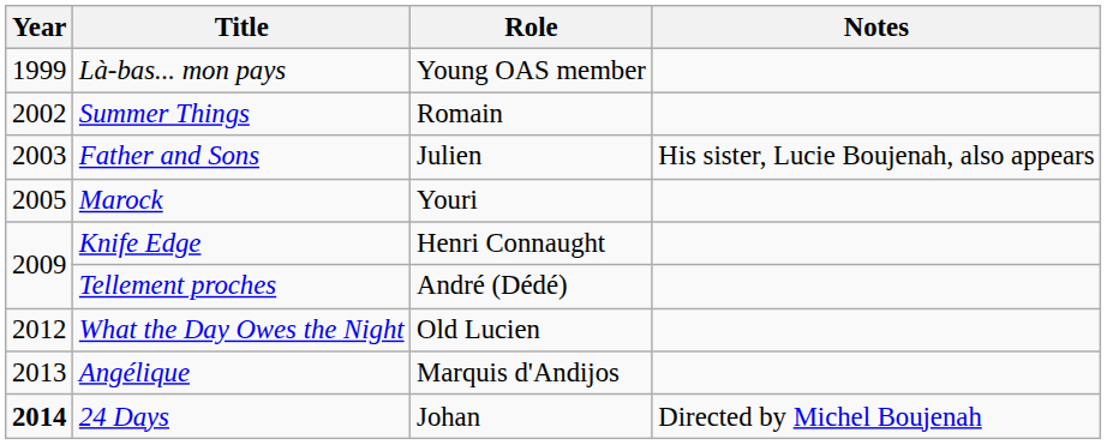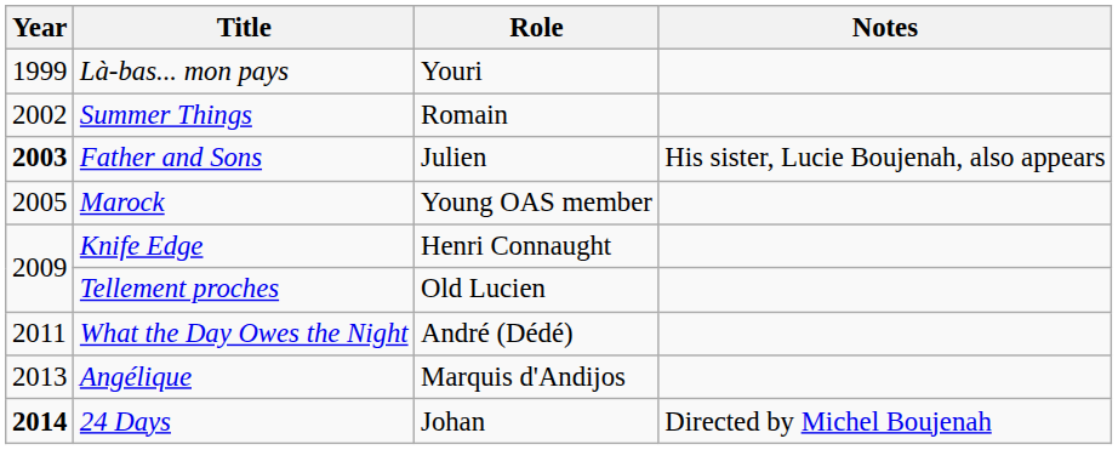Là-bas... mon pays | Role: Young OAS member -> Youri
Father and Sons | Year: normal -> bold
Marock | Role: Youri -> Young OAS member
Tellement proches | Role: André (Dédé) -> Old Lucien
What the Day Owes the Night | Year: 2012 -> 2011
What the Day Owes the Night | Role: Old Lucien -> André (Dédé)
